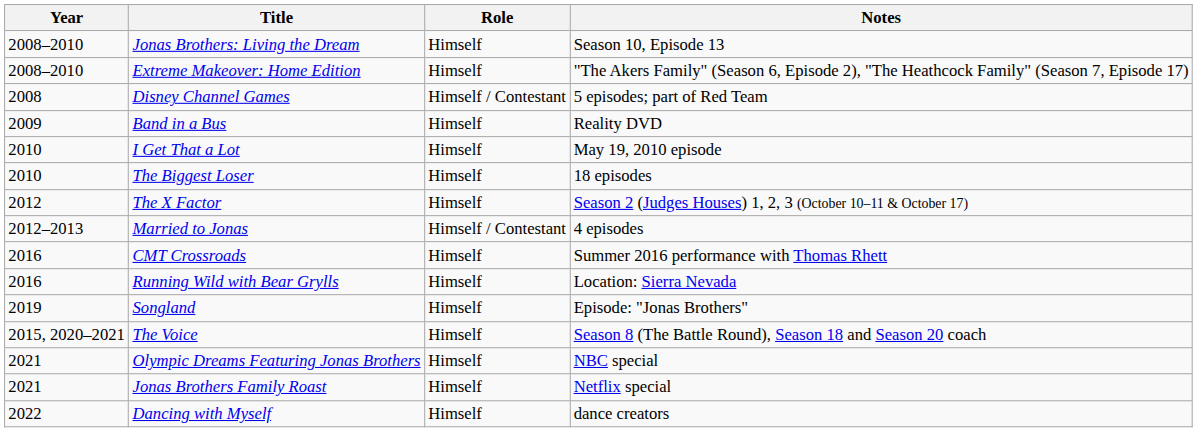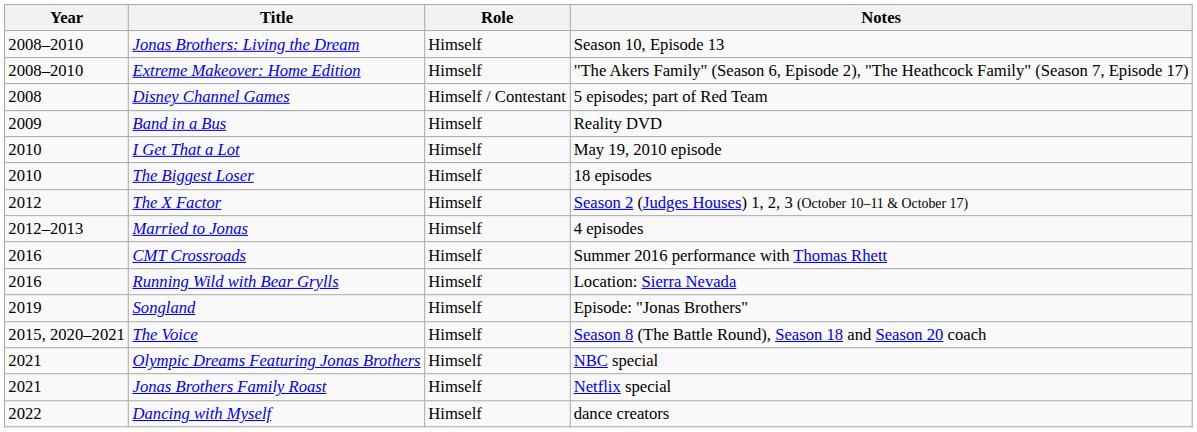Married to Jonas | Role: Himself / Contestant -> Himself
